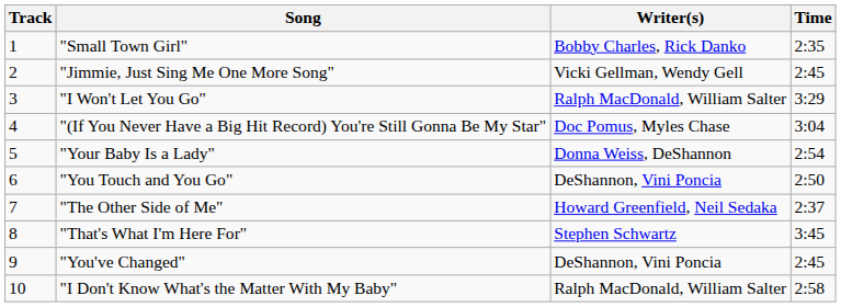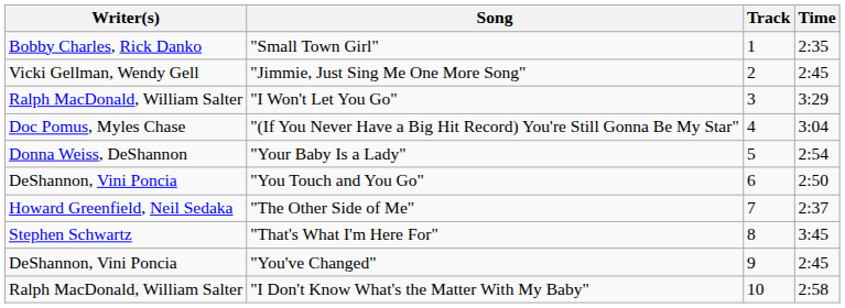columns swapped: Track <-> Writer(s)
